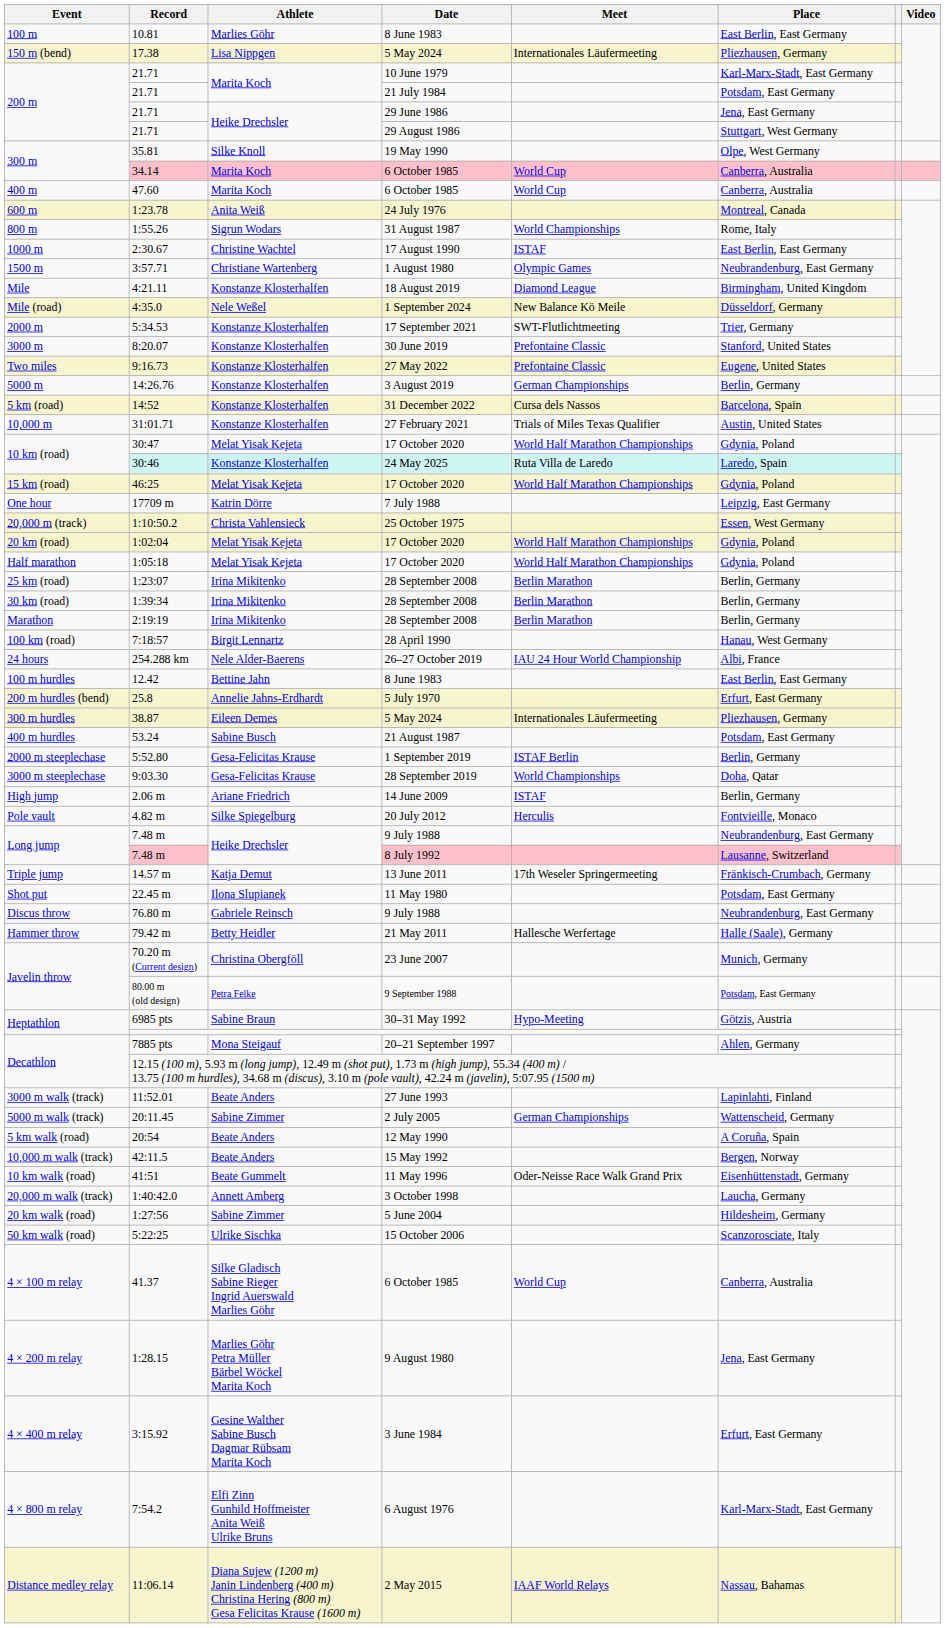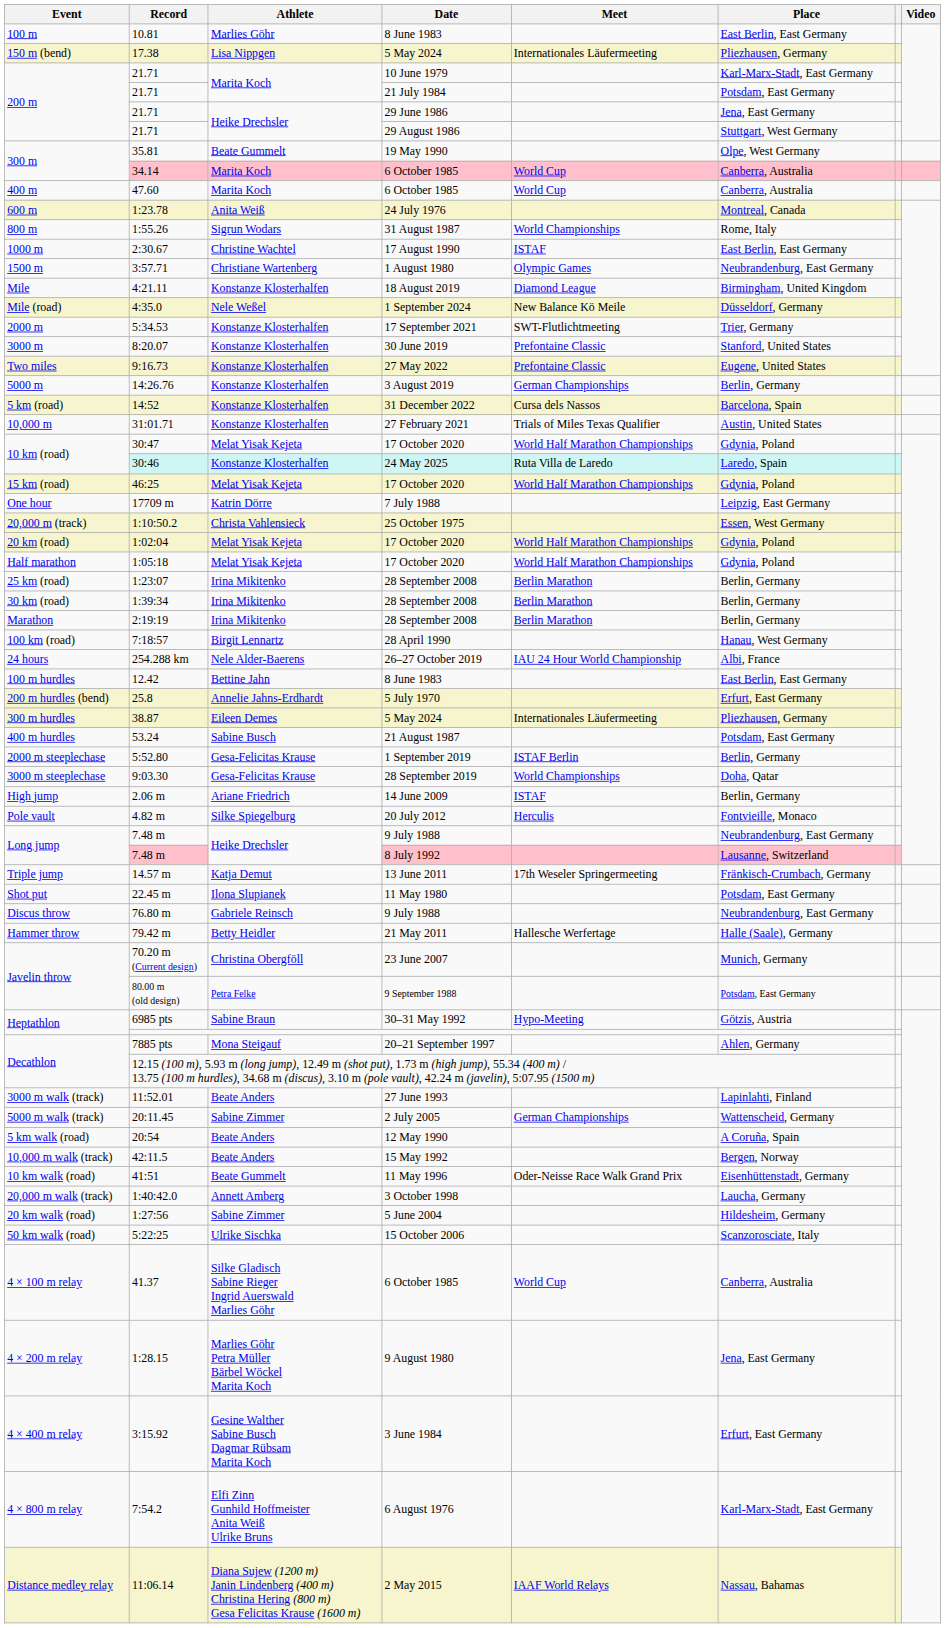35.81 | Athlete: Silke Knoll -> Beate Gummelt
